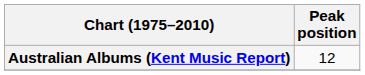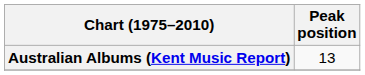Australian Albums (Kent Music Report) | Peak position: 12 -> 13
